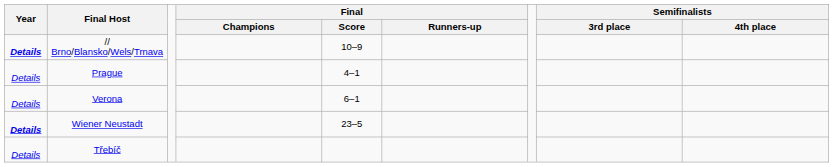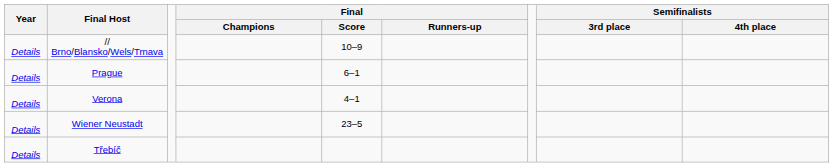// Brno/Blansko/Wels/Trnava | Year: bold -> normal
Prague | Final / Score: 4–1 -> 6–1
Verona | Final / Score: 6–1 -> 4–1
Wiener Neustadt | Year: bold -> normal
